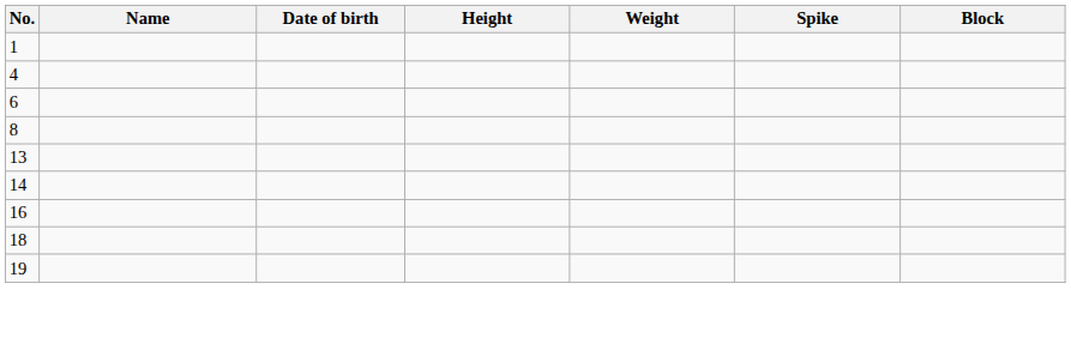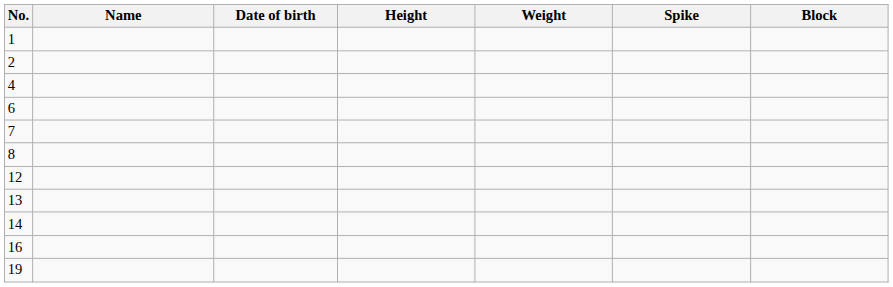+ row: 2
+ row: 7
+ row: 12
- row: 18
